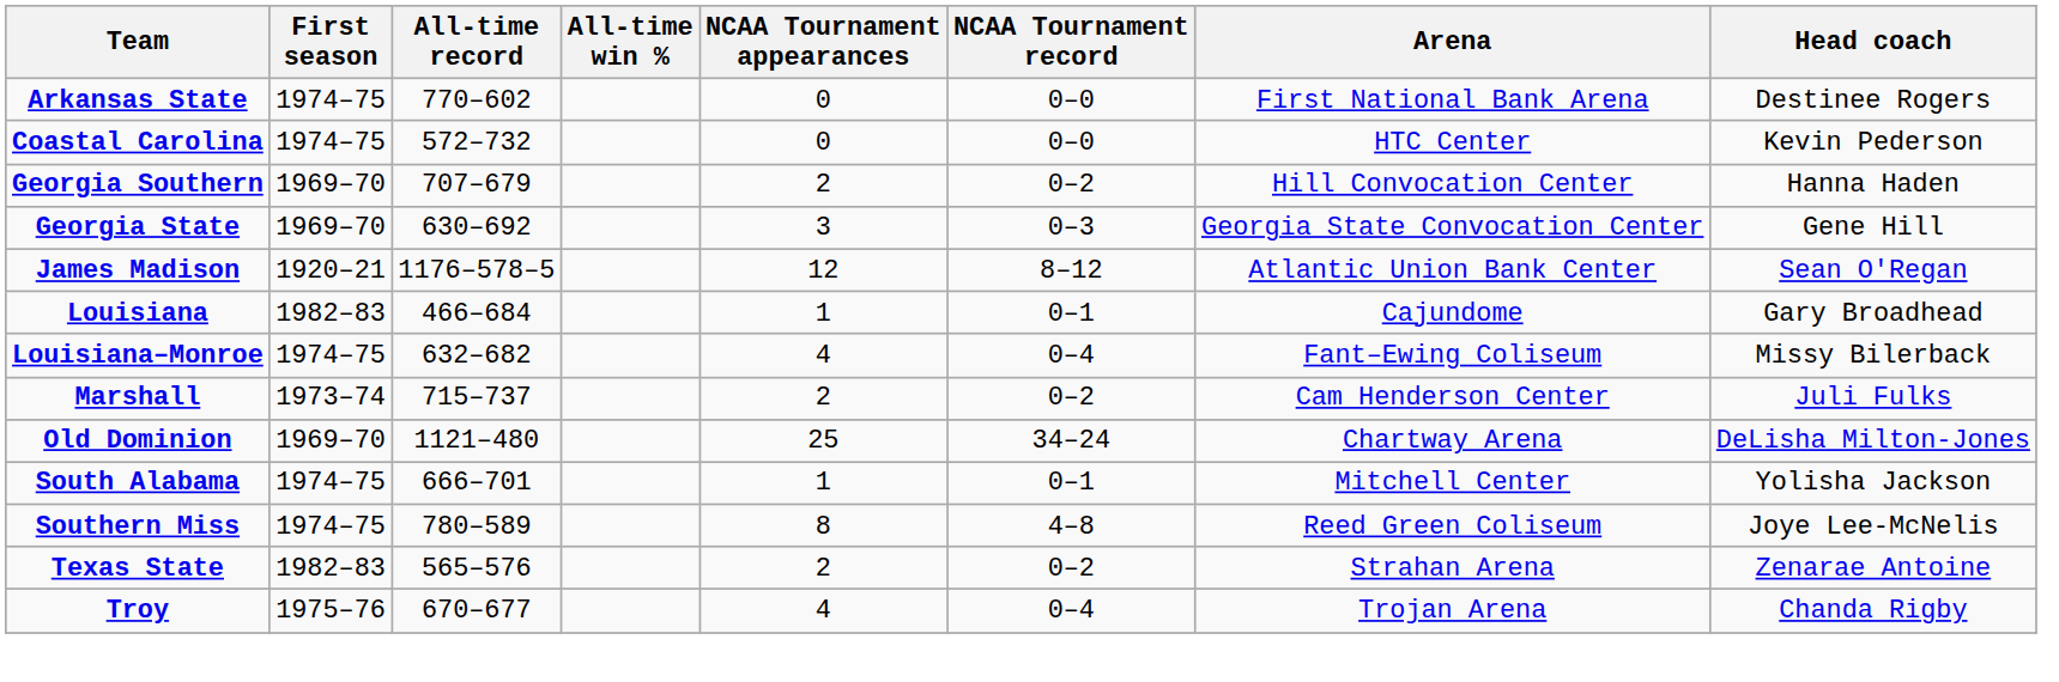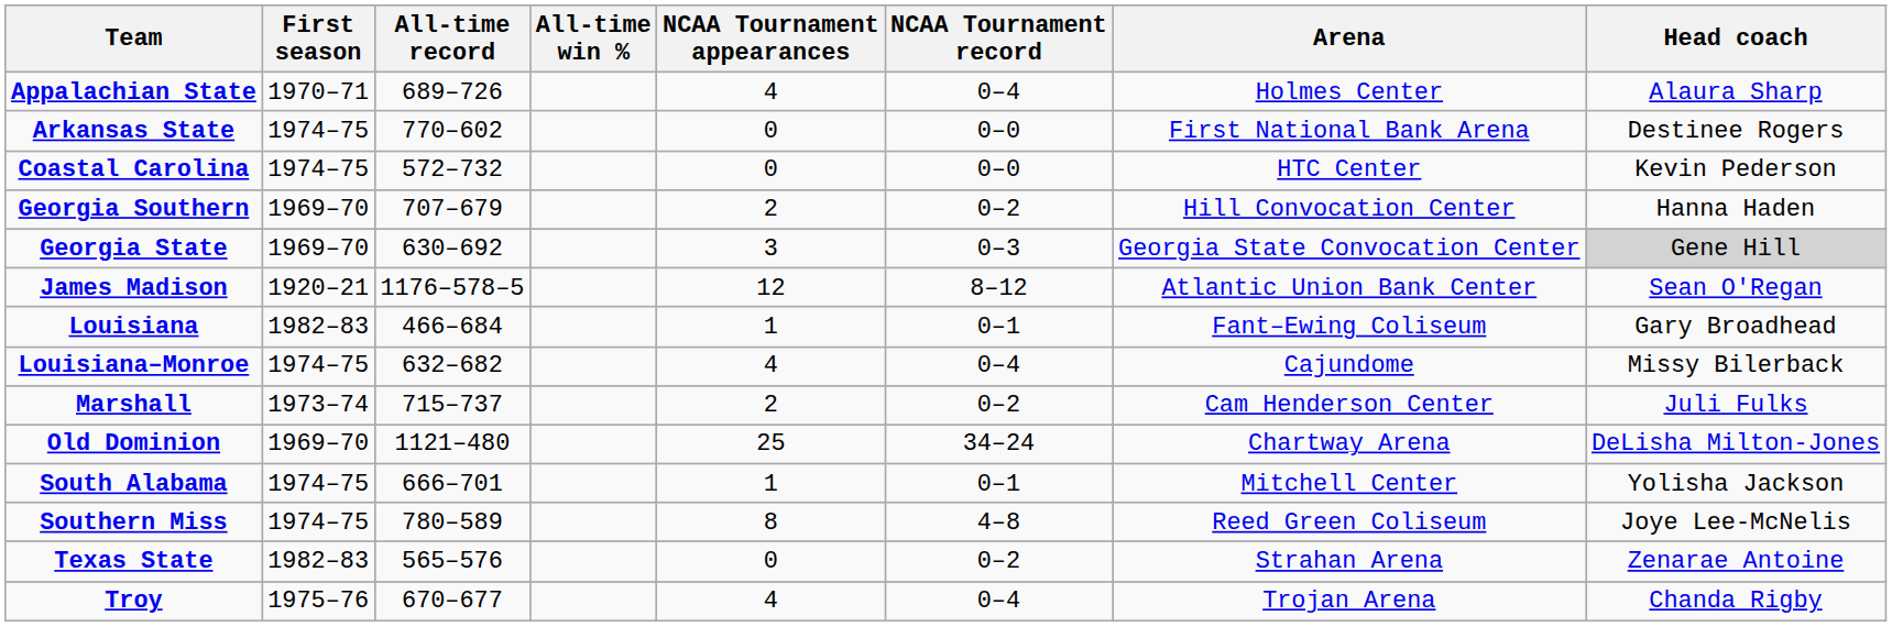+ row: Appalachian State | 1970–71 | 689–726 | 4 | 0–4 | Holmes Center | Alaura Sharp
Georgia State | Head coach: no background -> lightgrey background
Louisiana | Arena: Cajundome -> Fant–Ewing Coliseum
Louisiana–Monroe | Arena: Fant–Ewing Coliseum -> Cajundome
Texas State | NCAA Tournament appearances: 2 -> 0
